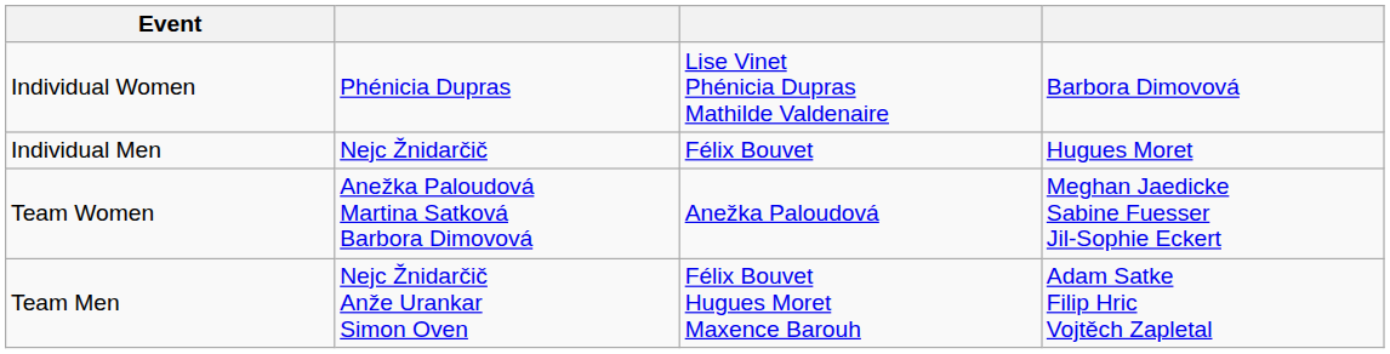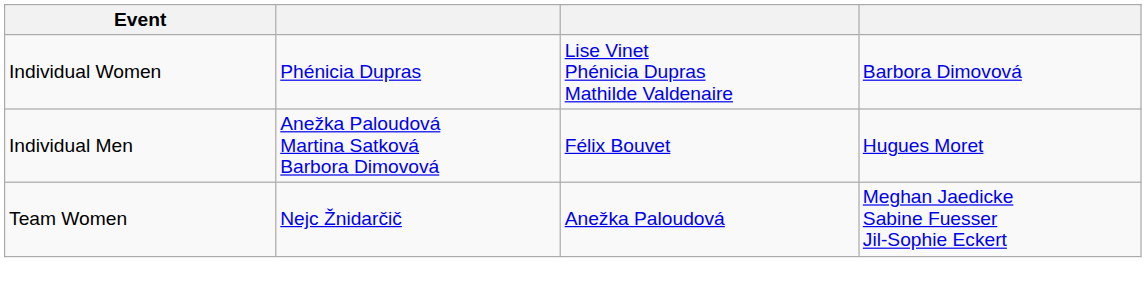Individual Men | column 2: Nejc Žnidarčič -> Anežka Paloudová Martina Satková Barbora Dimovová
Team Women | column 2: Anežka Paloudová Martina Satková Barbora Dimovová -> Nejc Žnidarčič
- row: Team Men | Nejc Žnidarčič Anže Urankar Simon Oven | Félix Bouvet Hugues Moret Maxence Barouh | Adam Satke Filip Hric Vojtěch Zapletal
